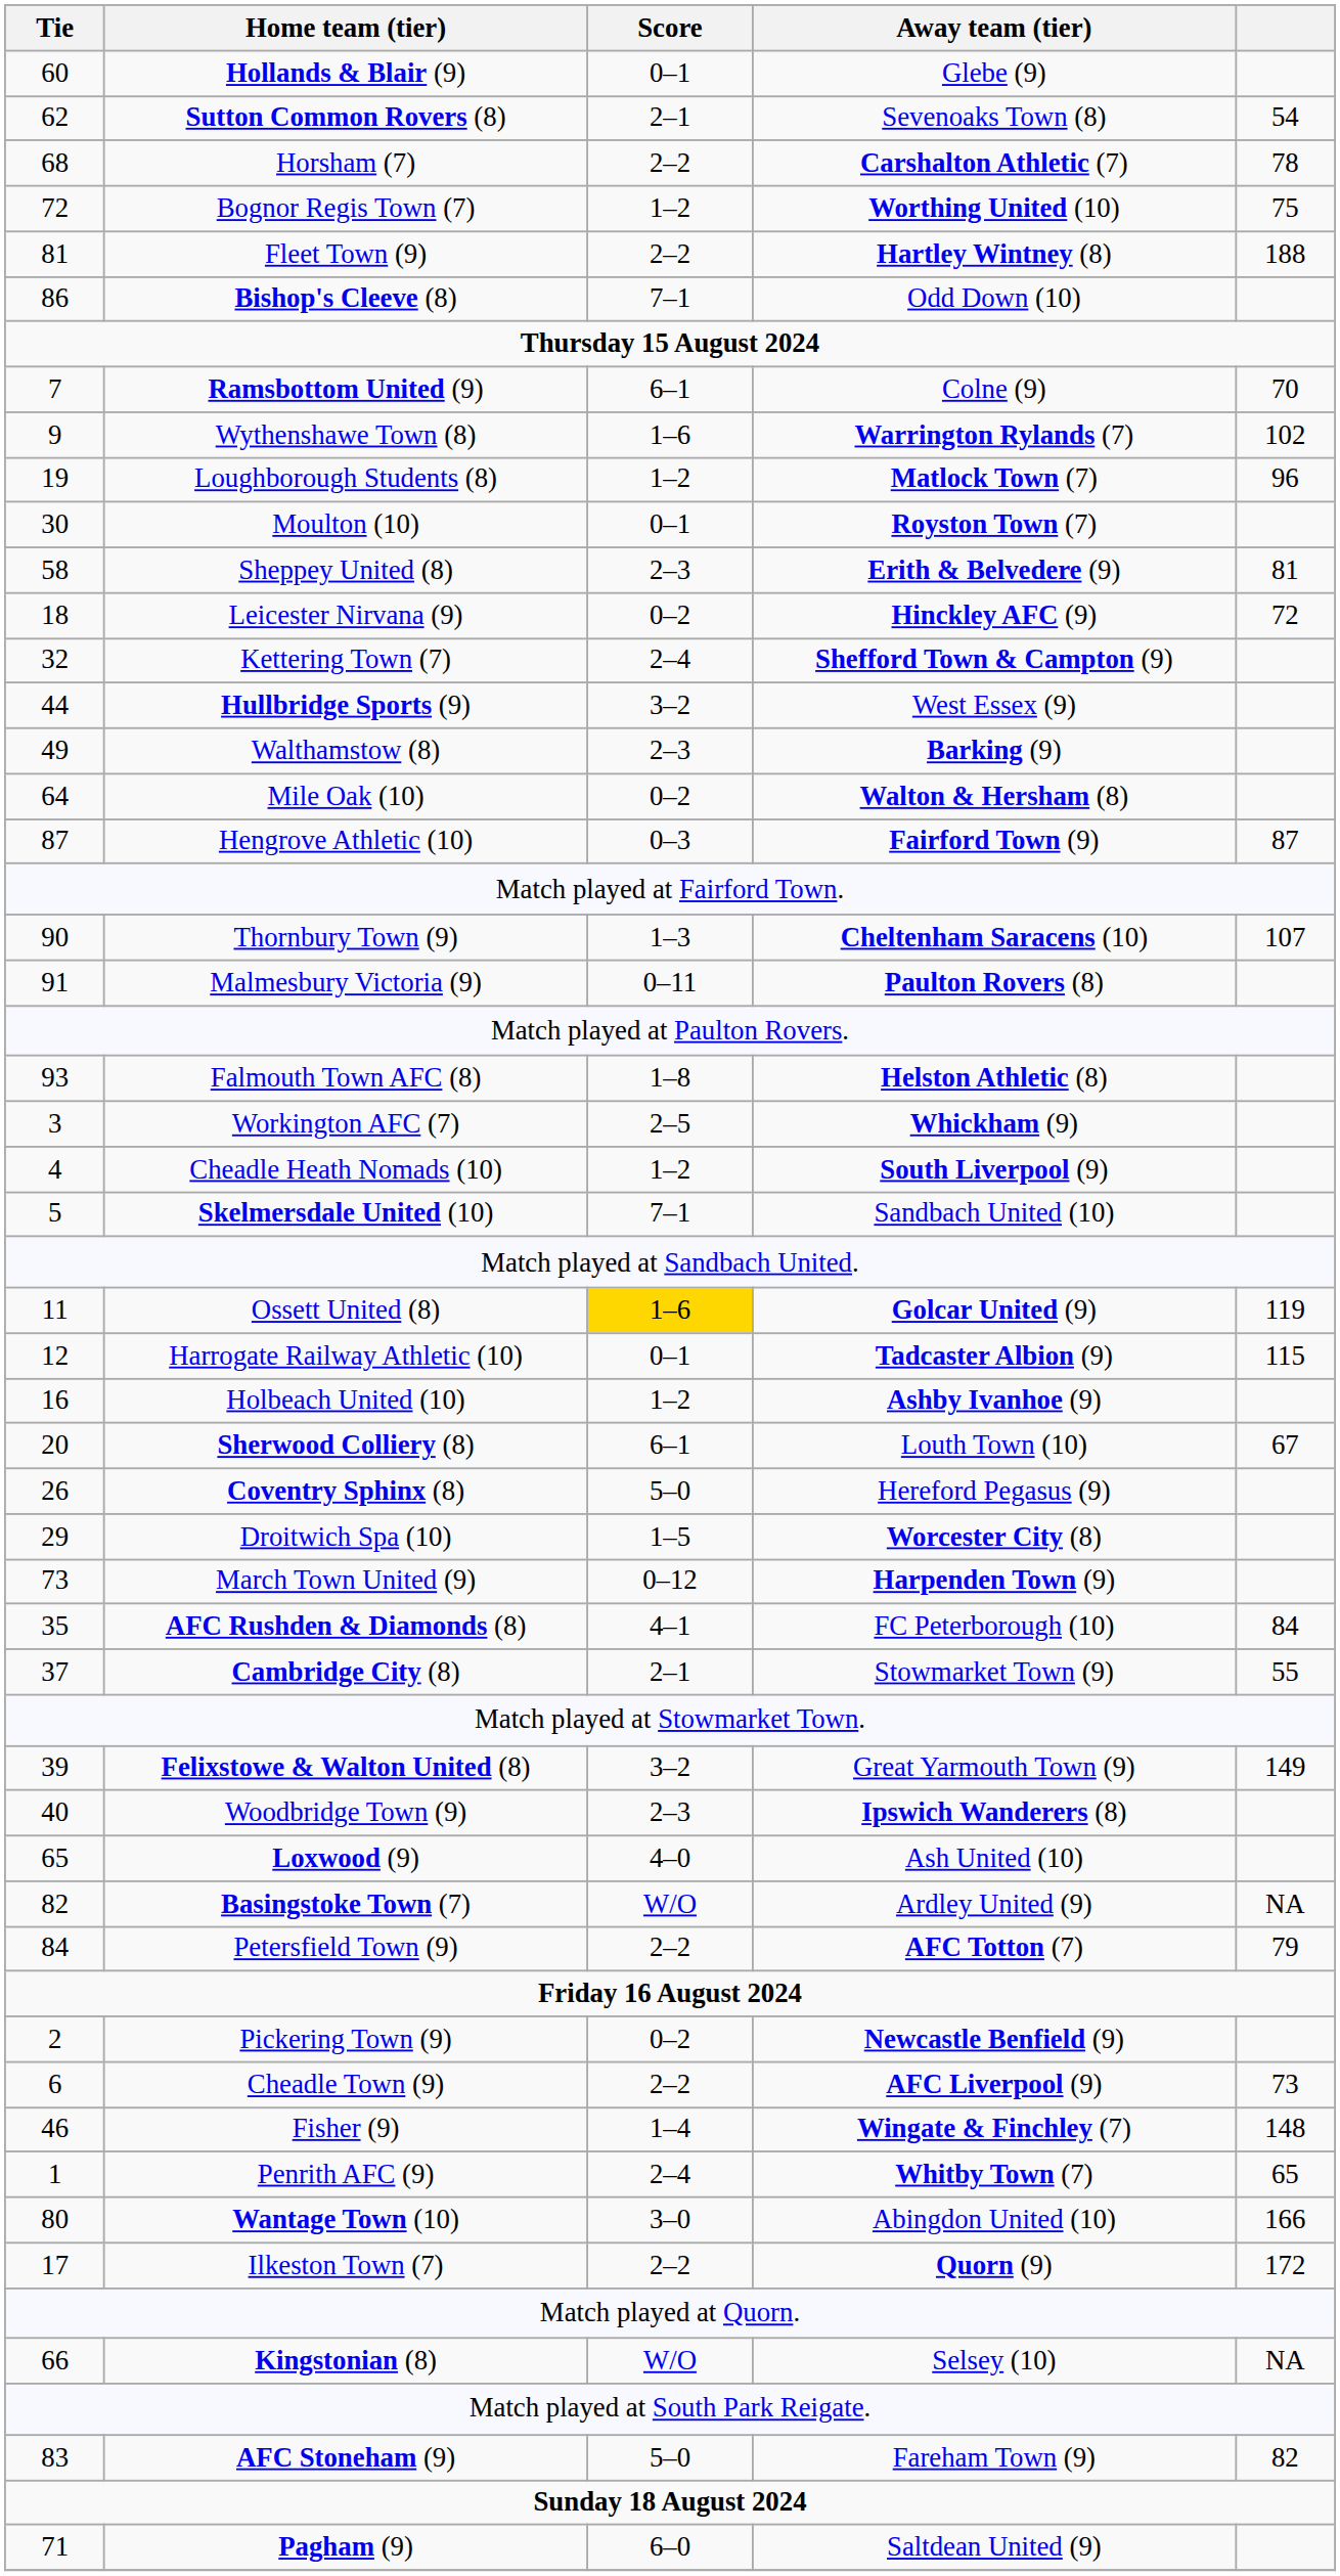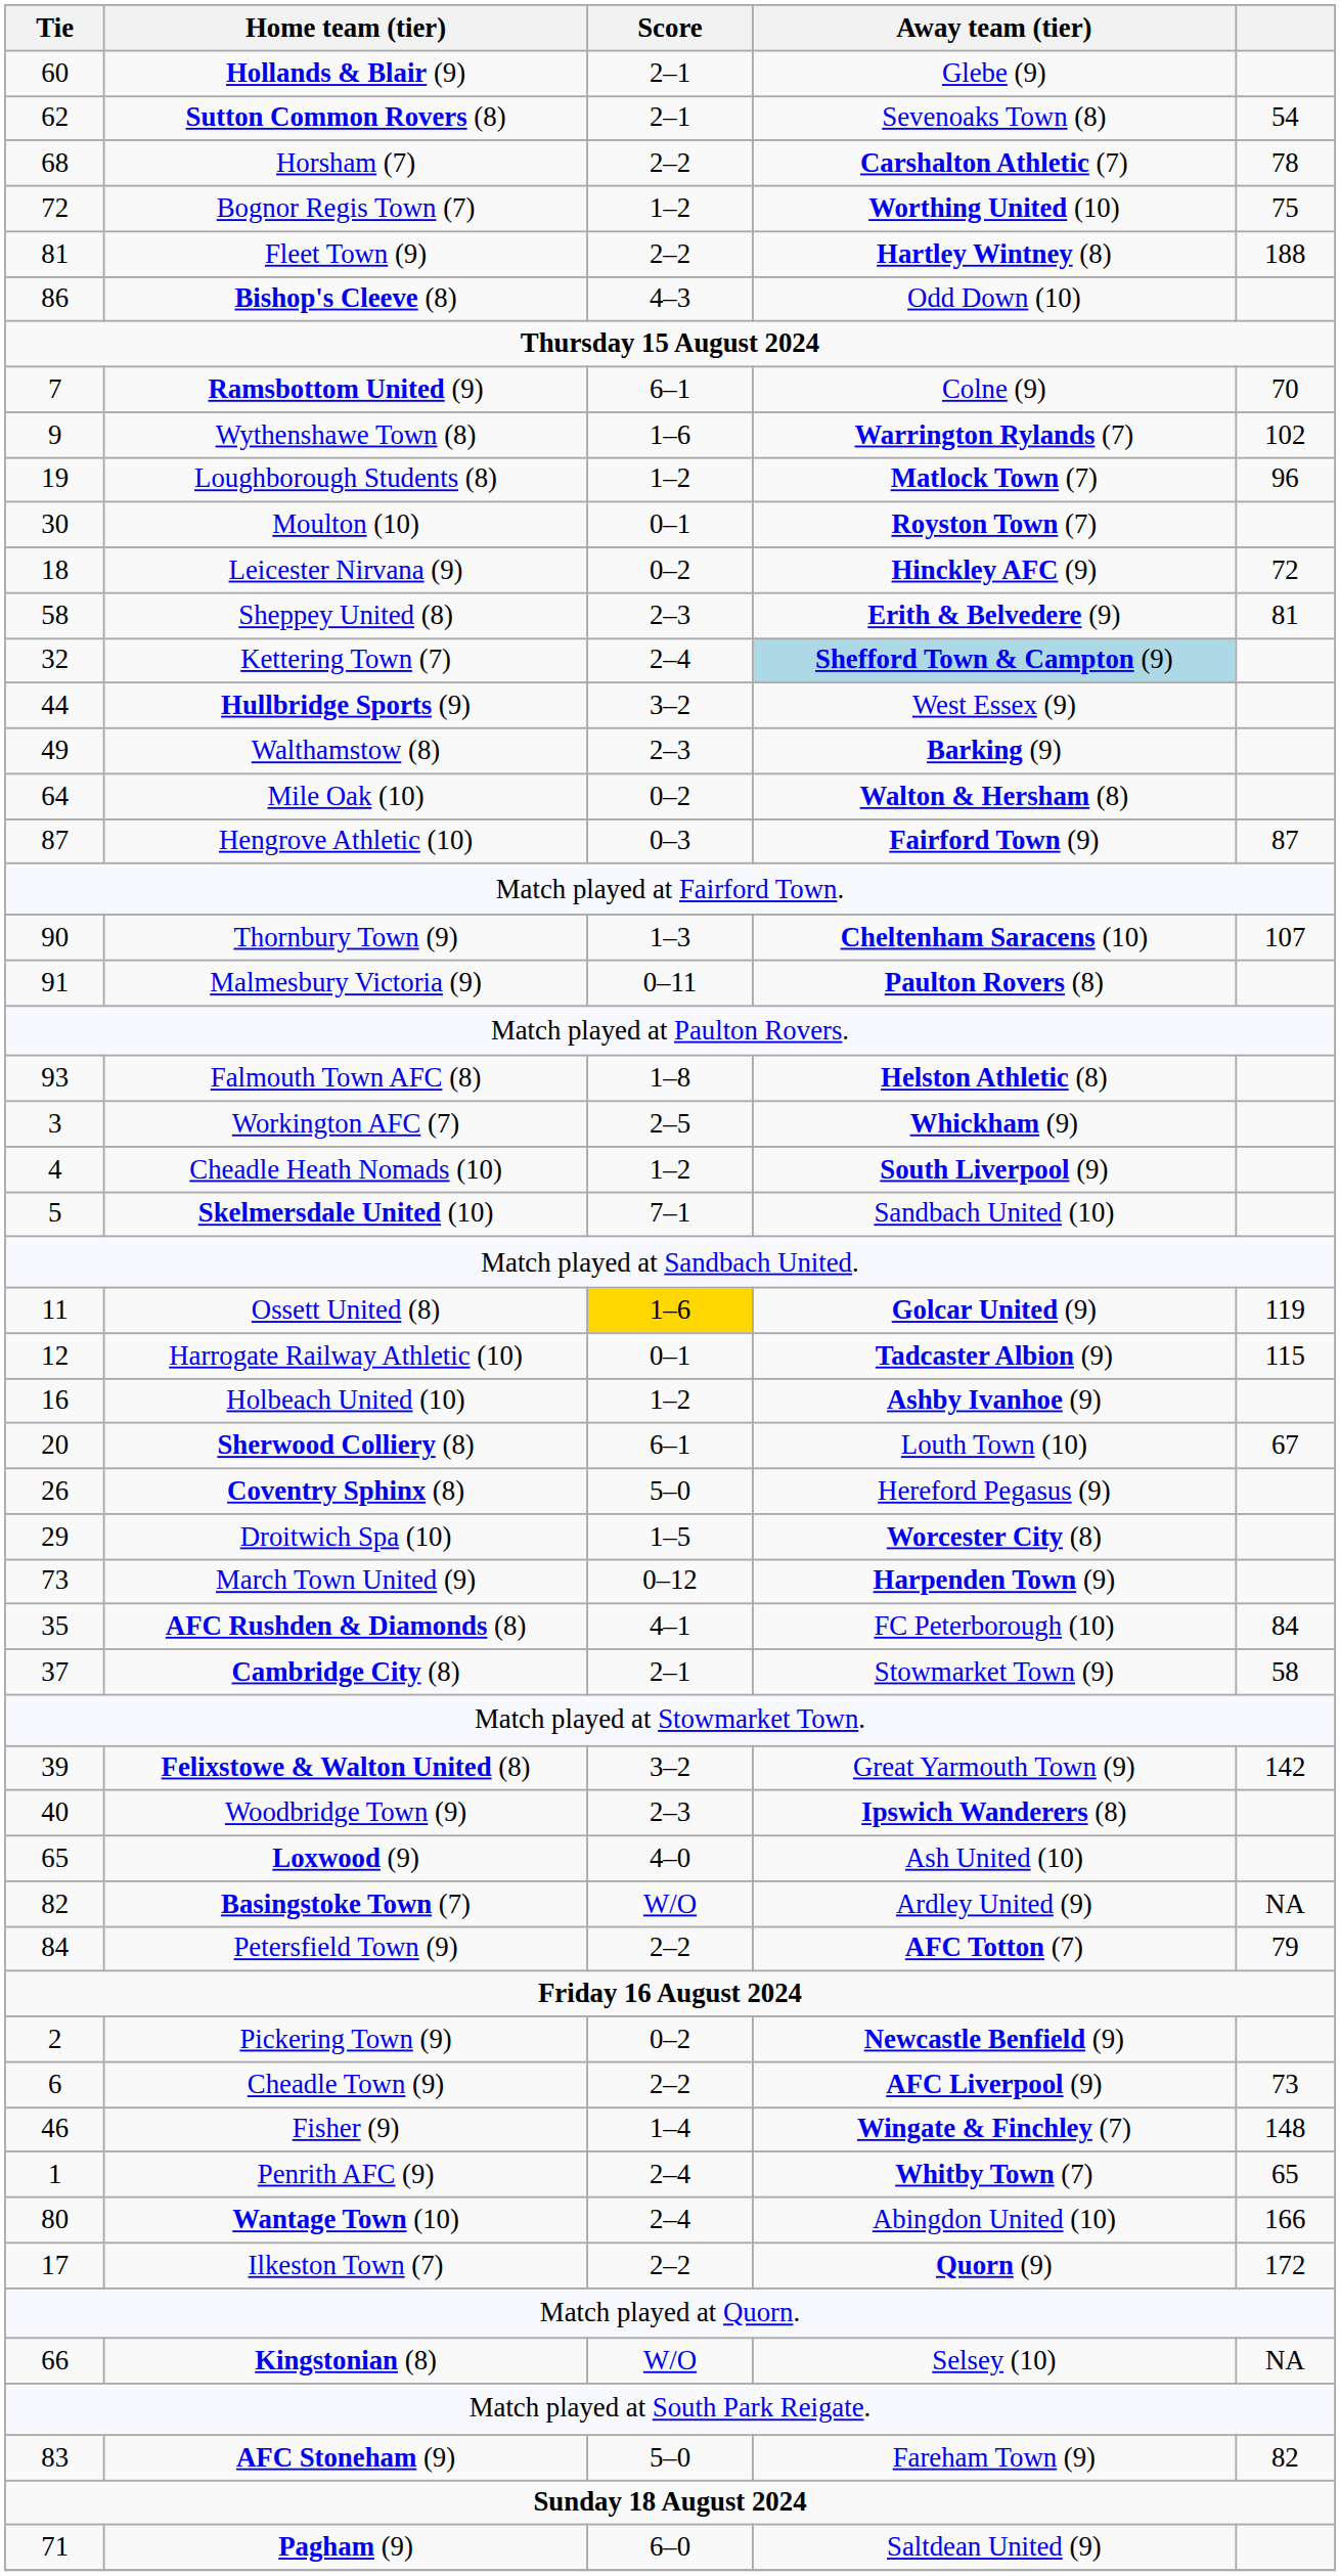Hollands & Blair (9) | Score: 0–1 -> 2–1
Bishop's Cleeve (8) | Score: 7–1 -> 4–3
rows swapped: Sheppey United (8) <-> Leicester Nirvana (9)
Kettering Town (7) | Away team (tier): no background -> lightblue background
Cambridge City (8) | column 5: 55 -> 58
Felixstowe & Walton United (8) | column 5: 149 -> 142
Wantage Town (10) | Score: 3–0 -> 2–4
